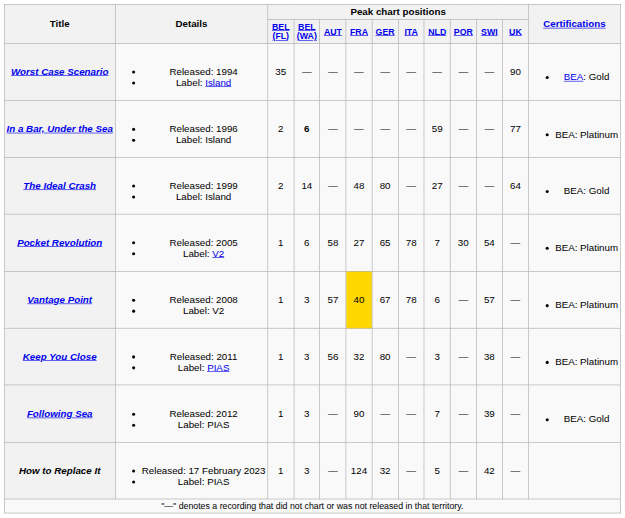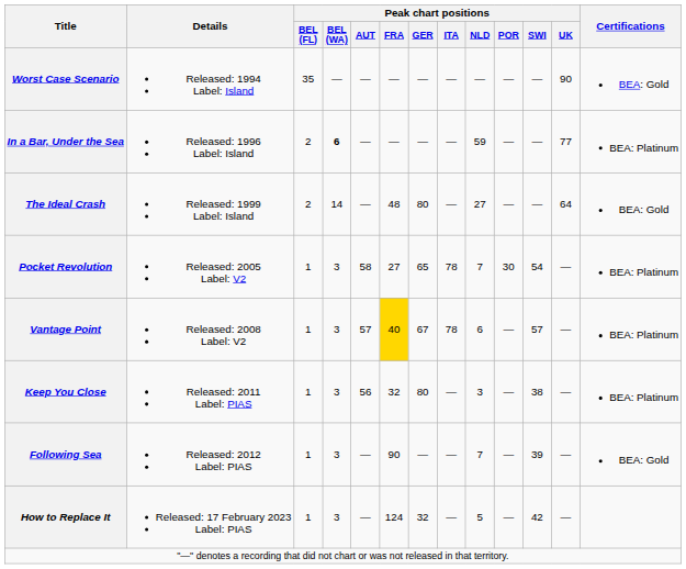Pocket Revolution | Peak chart positions / BEL (WA): 6 -> 3
